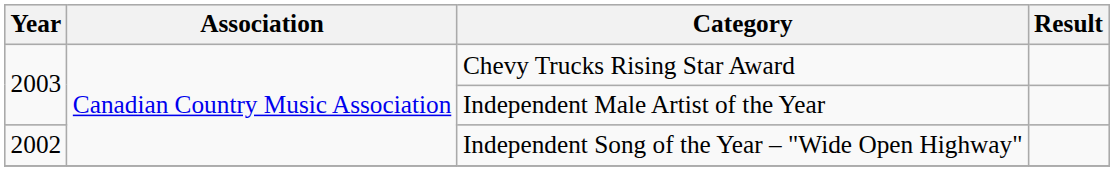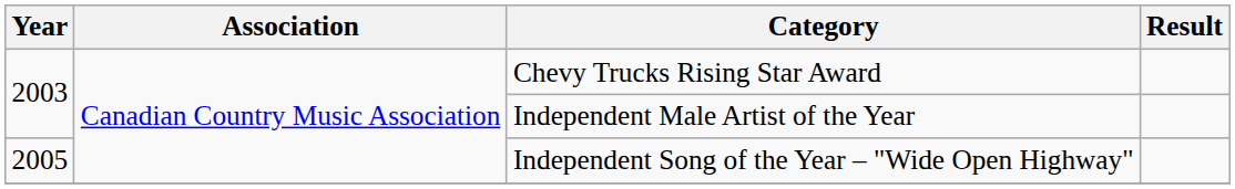Independent Song of the Year – "Wide Open Highway" | Year: 2002 -> 2005
